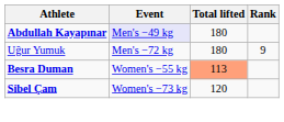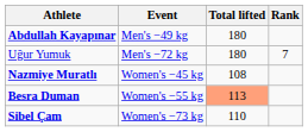Abdullah Kayapınar | Event: lavender background -> no background
Uğur Yumuk | Rank: 9 -> 7
+ row: Nazmiye Muratlı | Women's −45 kg | 108
Sibel Çam | Total lifted: 120 -> 110
